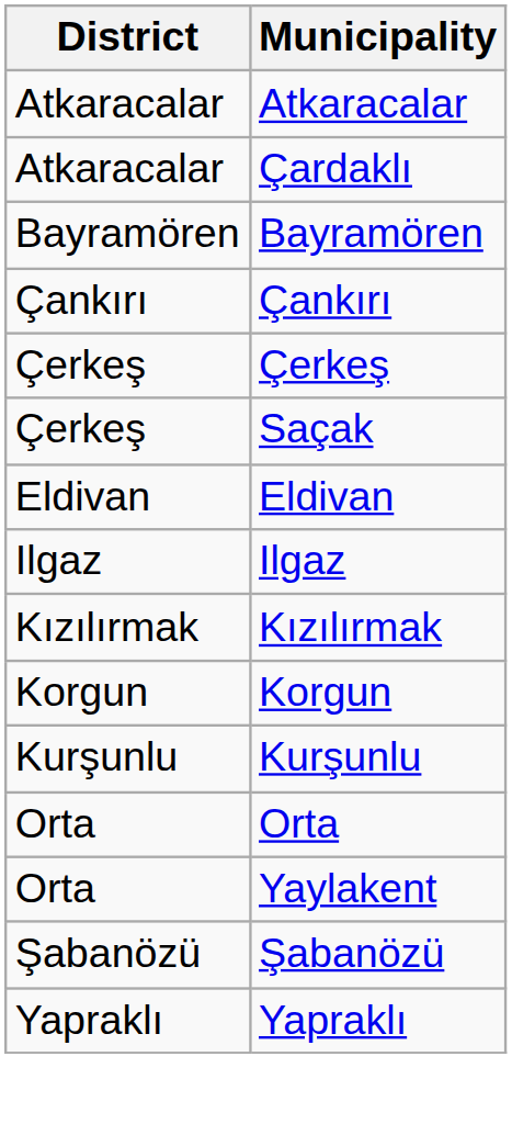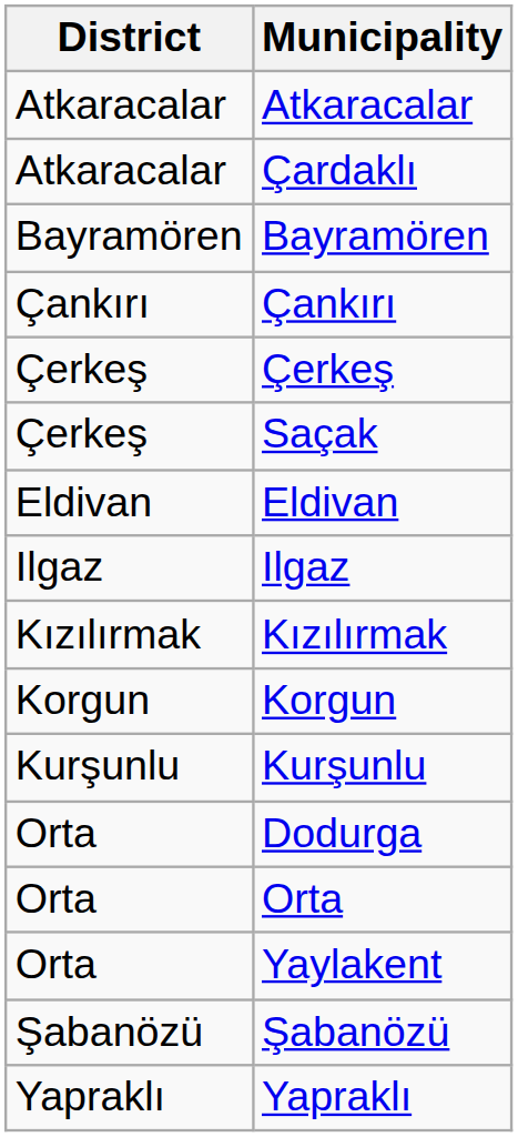+ row: Orta | Dodurga
